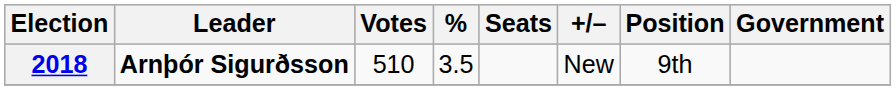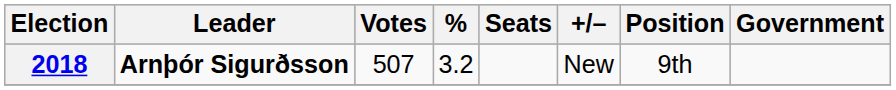2018 | Votes: 510 -> 507
2018 | %: 3.5 -> 3.2
